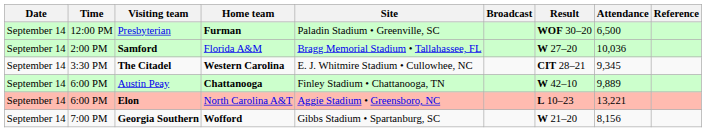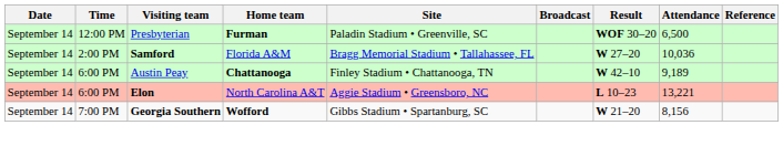- row: September 14 | 3:30 PM | The Citadel | Western Carolina | E. J. Whitmire Stadium • Cullowhee, NC | CIT 28–21 | 9,345
Austin Peay | Attendance: 9,889 -> 9,189
